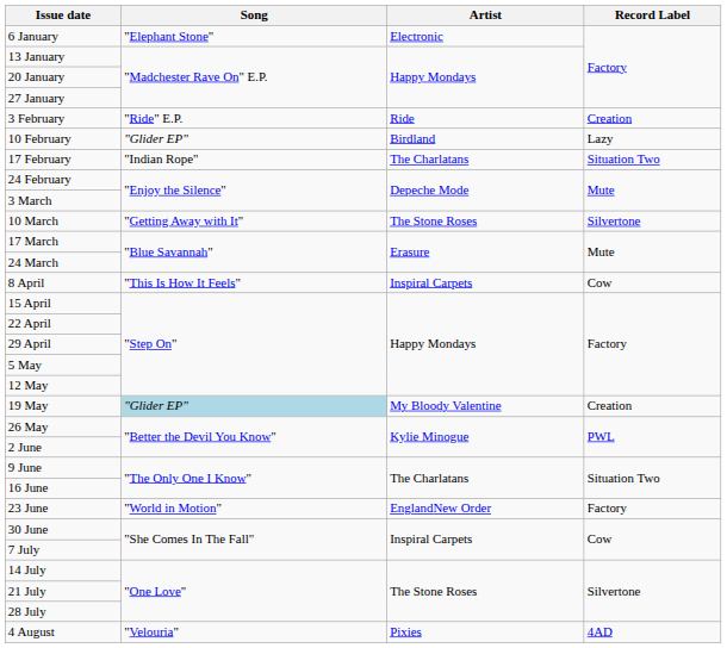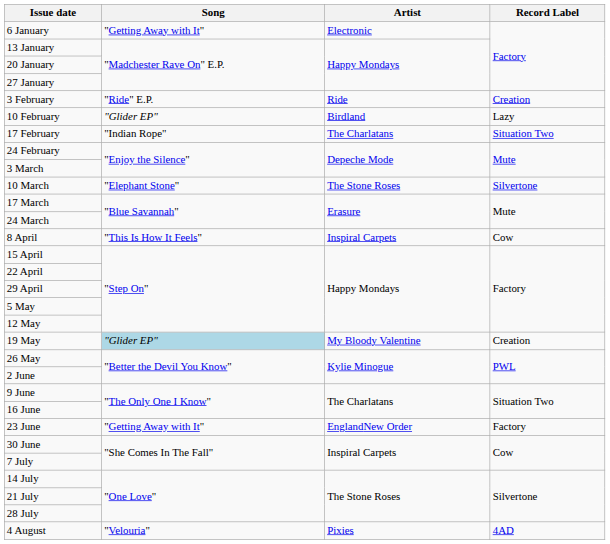6 January | Song: "Elephant Stone" -> "Getting Away with It"
10 March | Song: "Getting Away with It" -> "Elephant Stone"
23 June | Song: "World in Motion" -> "Getting Away with It"
